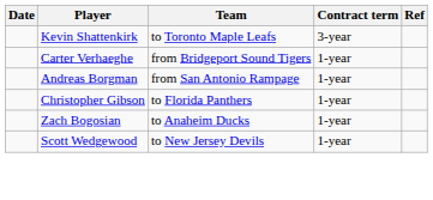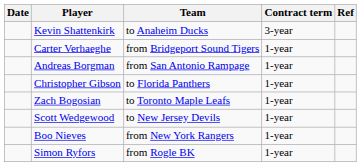Kevin Shattenkirk | Team: to Toronto Maple Leafs -> to Anaheim Ducks
Zach Bogosian | Team: to Anaheim Ducks -> to Toronto Maple Leafs
+ row: Boo Nieves | from New York Rangers | 1-year
+ row: Simon Ryfors | from Rogle BK | 1-year
